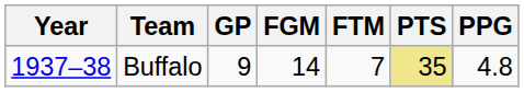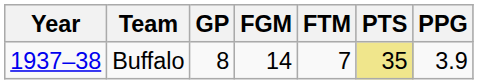Buffalo | GP: 9 -> 8
Buffalo | PPG: 4.8 -> 3.9
